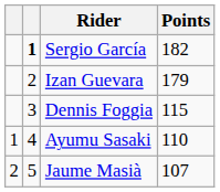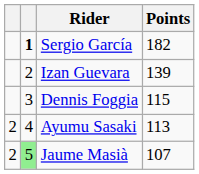Izan Guevara | Points: 179 -> 139
Ayumu Sasaki | column 1: 1 -> 2
Ayumu Sasaki | Points: 110 -> 113
Jaume Masià | column 2: no background -> lightgreen background
